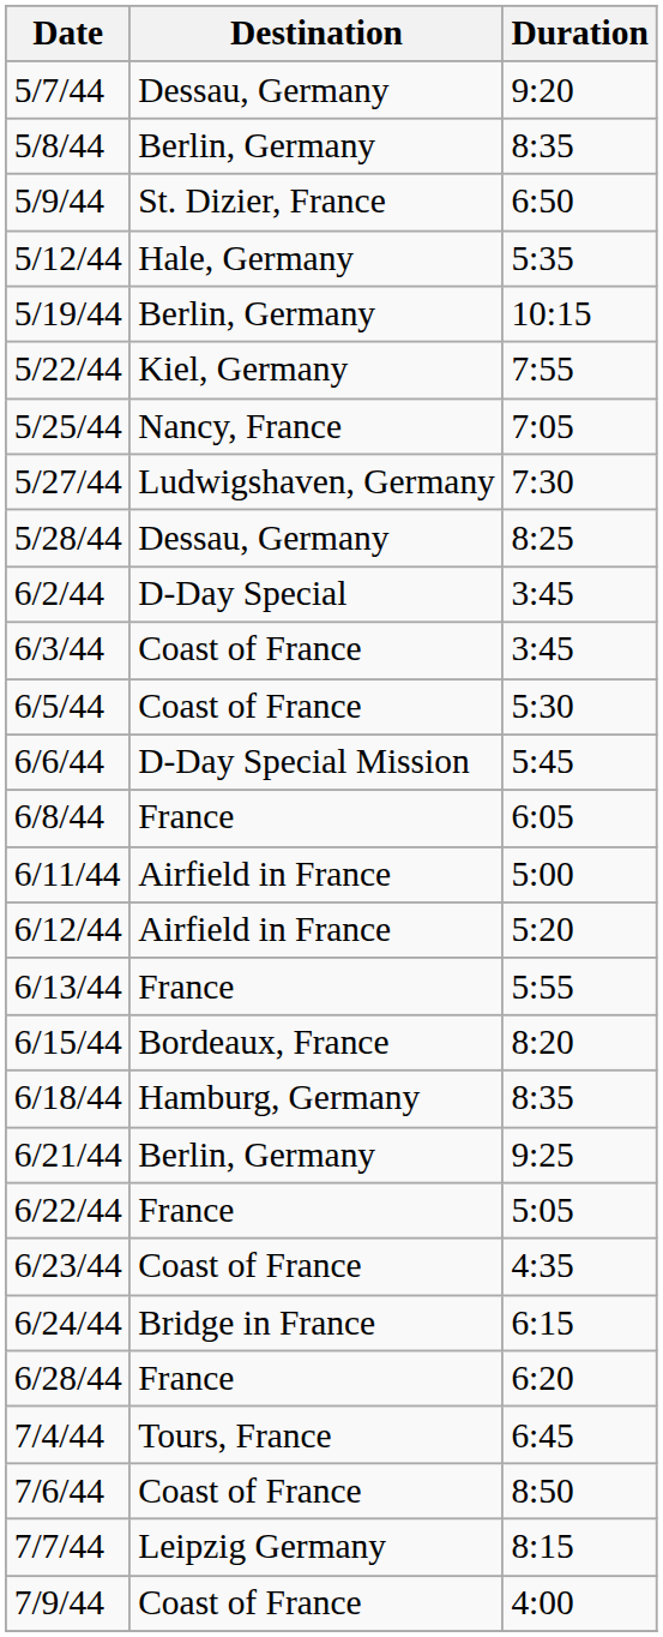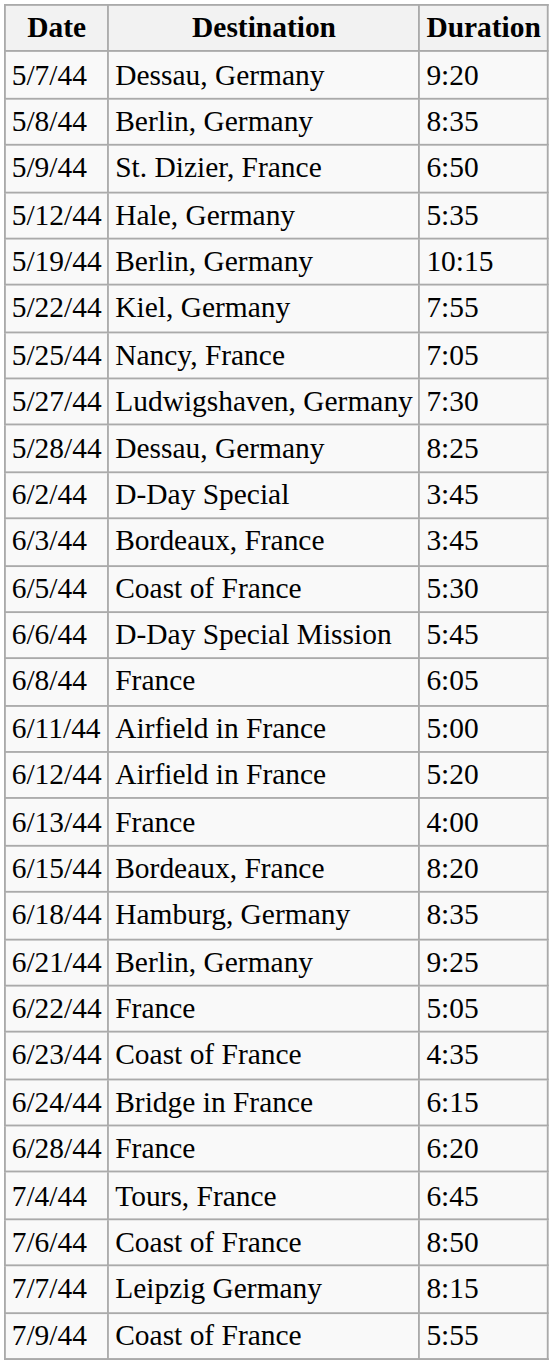6/3/44 | Destination: Coast of France -> Bordeaux, France
6/13/44 | Duration: 5:55 -> 4:00
7/9/44 | Duration: 4:00 -> 5:55
